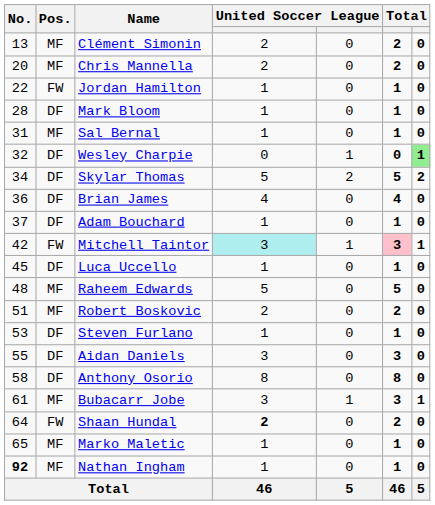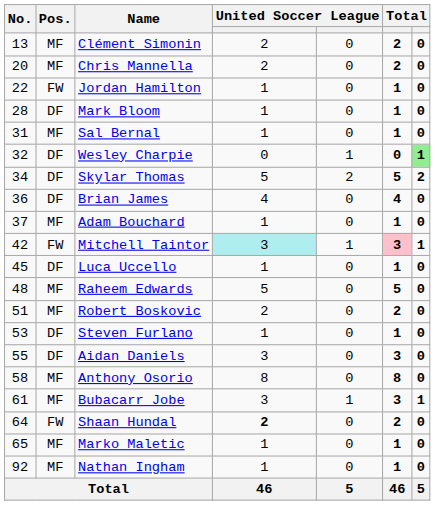Adam Bouchard | Pos.: DF -> MF
Anthony Osorio | Pos.: DF -> MF
Nathan Ingham | No.: bold -> normal
